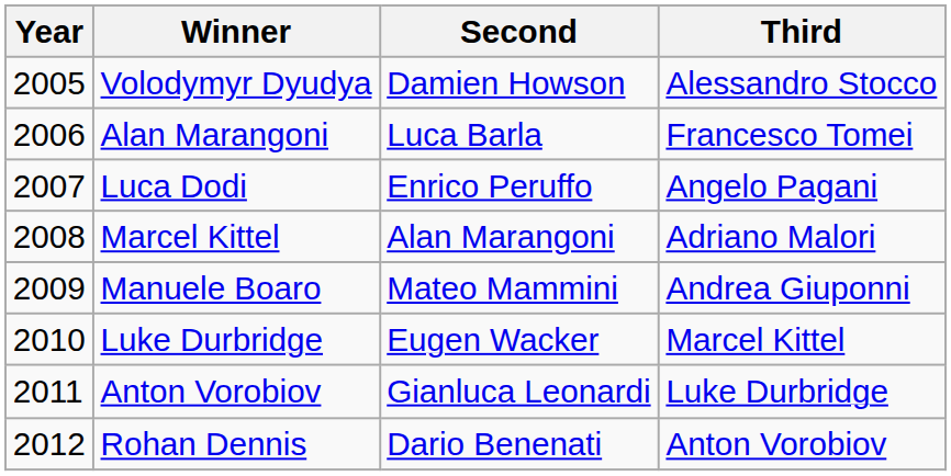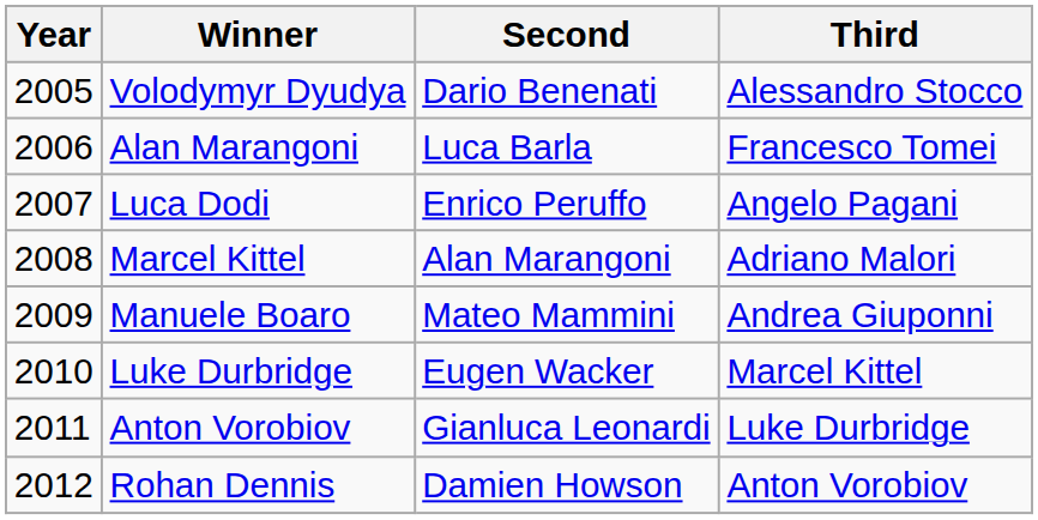Volodymyr Dyudya | Second: Damien Howson -> Dario Benenati
Rohan Dennis | Second: Dario Benenati -> Damien Howson
